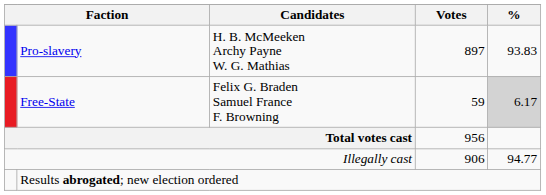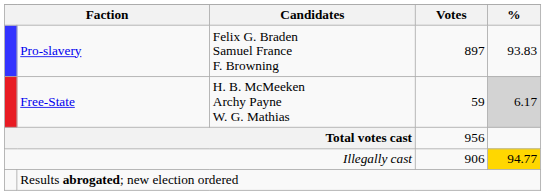Pro-slavery | Candidates: H. B. McMeeken Archy Payne W. G. Mathias -> Felix G. Braden Samuel France F. Browning
Free-State | Candidates: Felix G. Braden Samuel France F. Browning -> H. B. McMeeken Archy Payne W. G. Mathias
Illegally cast | %: no background -> gold background
